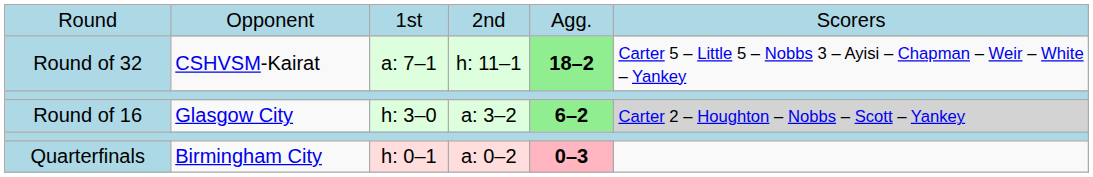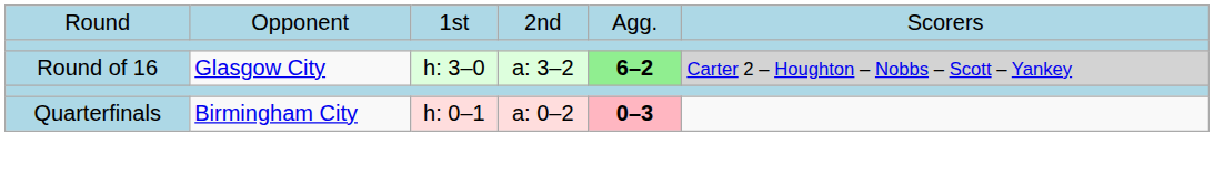- row: Round of 32 | CSHVSM-Kairat | a: 7–1 | h: 11–1 | 18–2 | Carter 5 – Little 5 – Nobbs 3 – Ayisi – Chapman – Weir – White – Yankey
